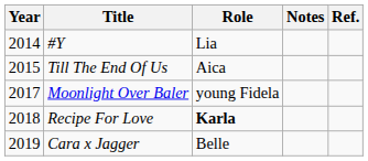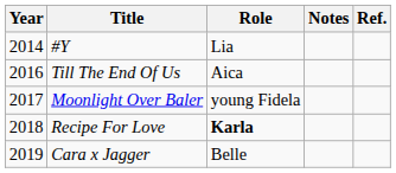Till The End Of Us | Year: 2015 -> 2016
